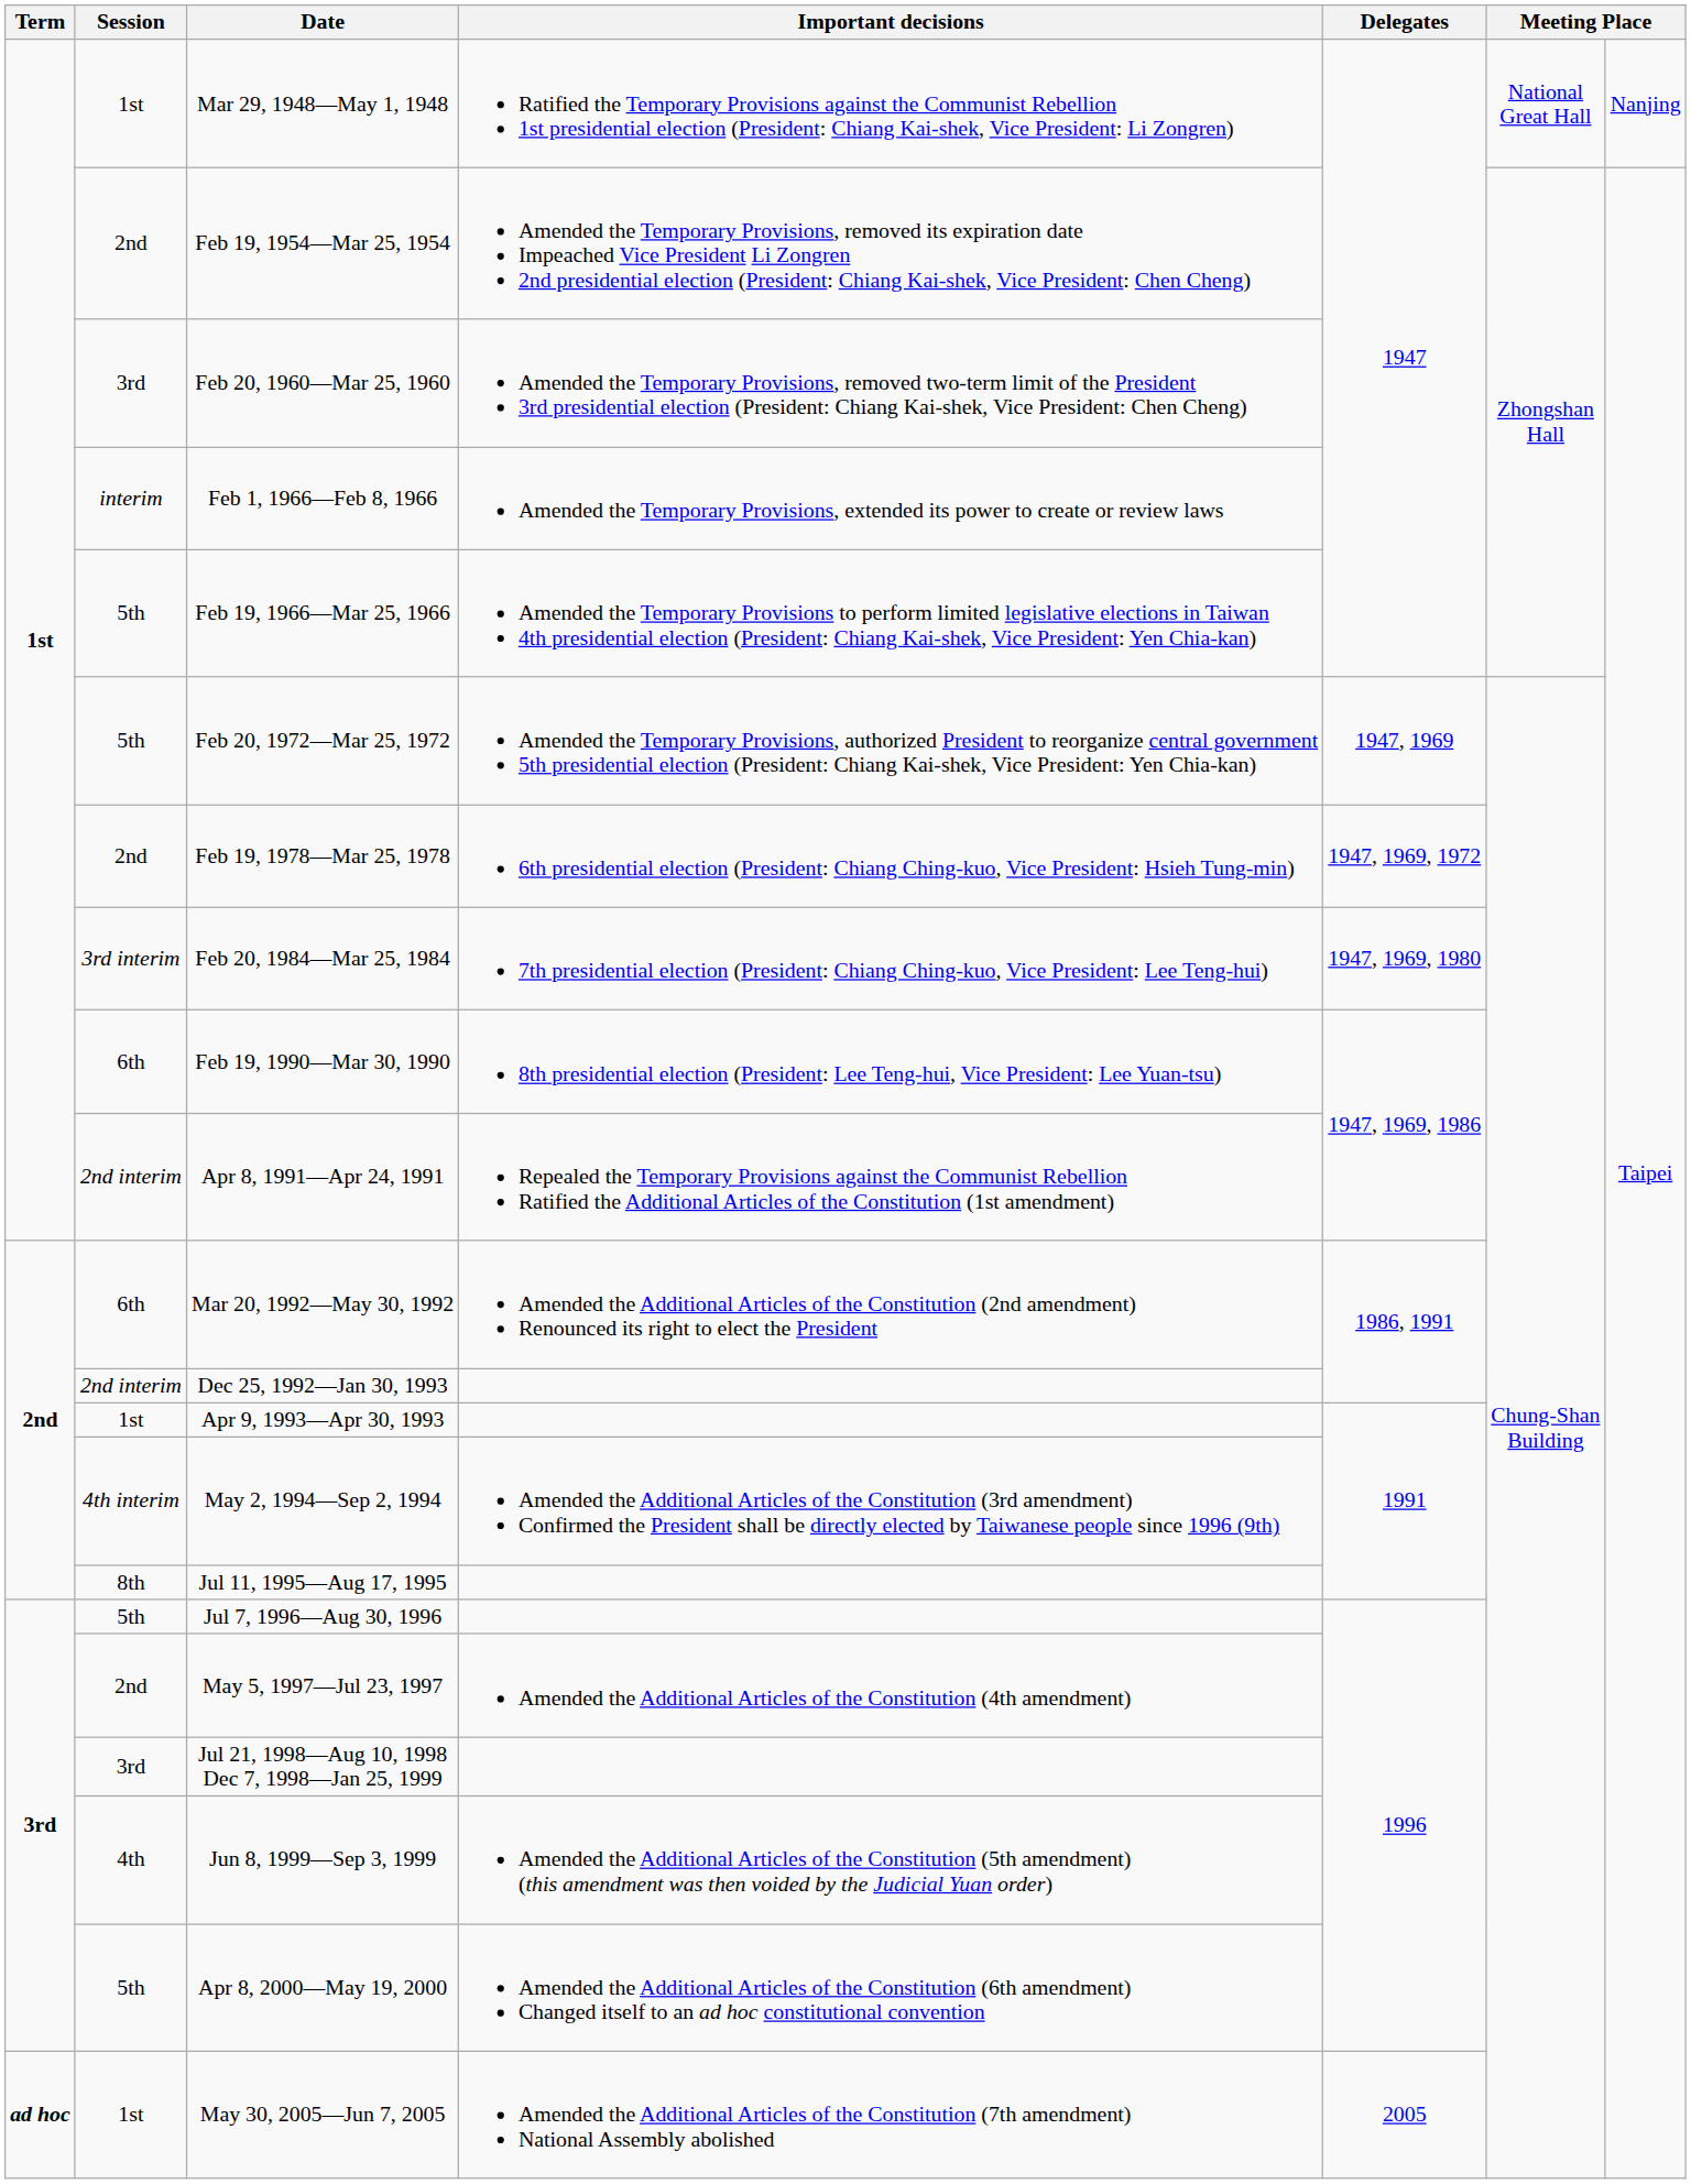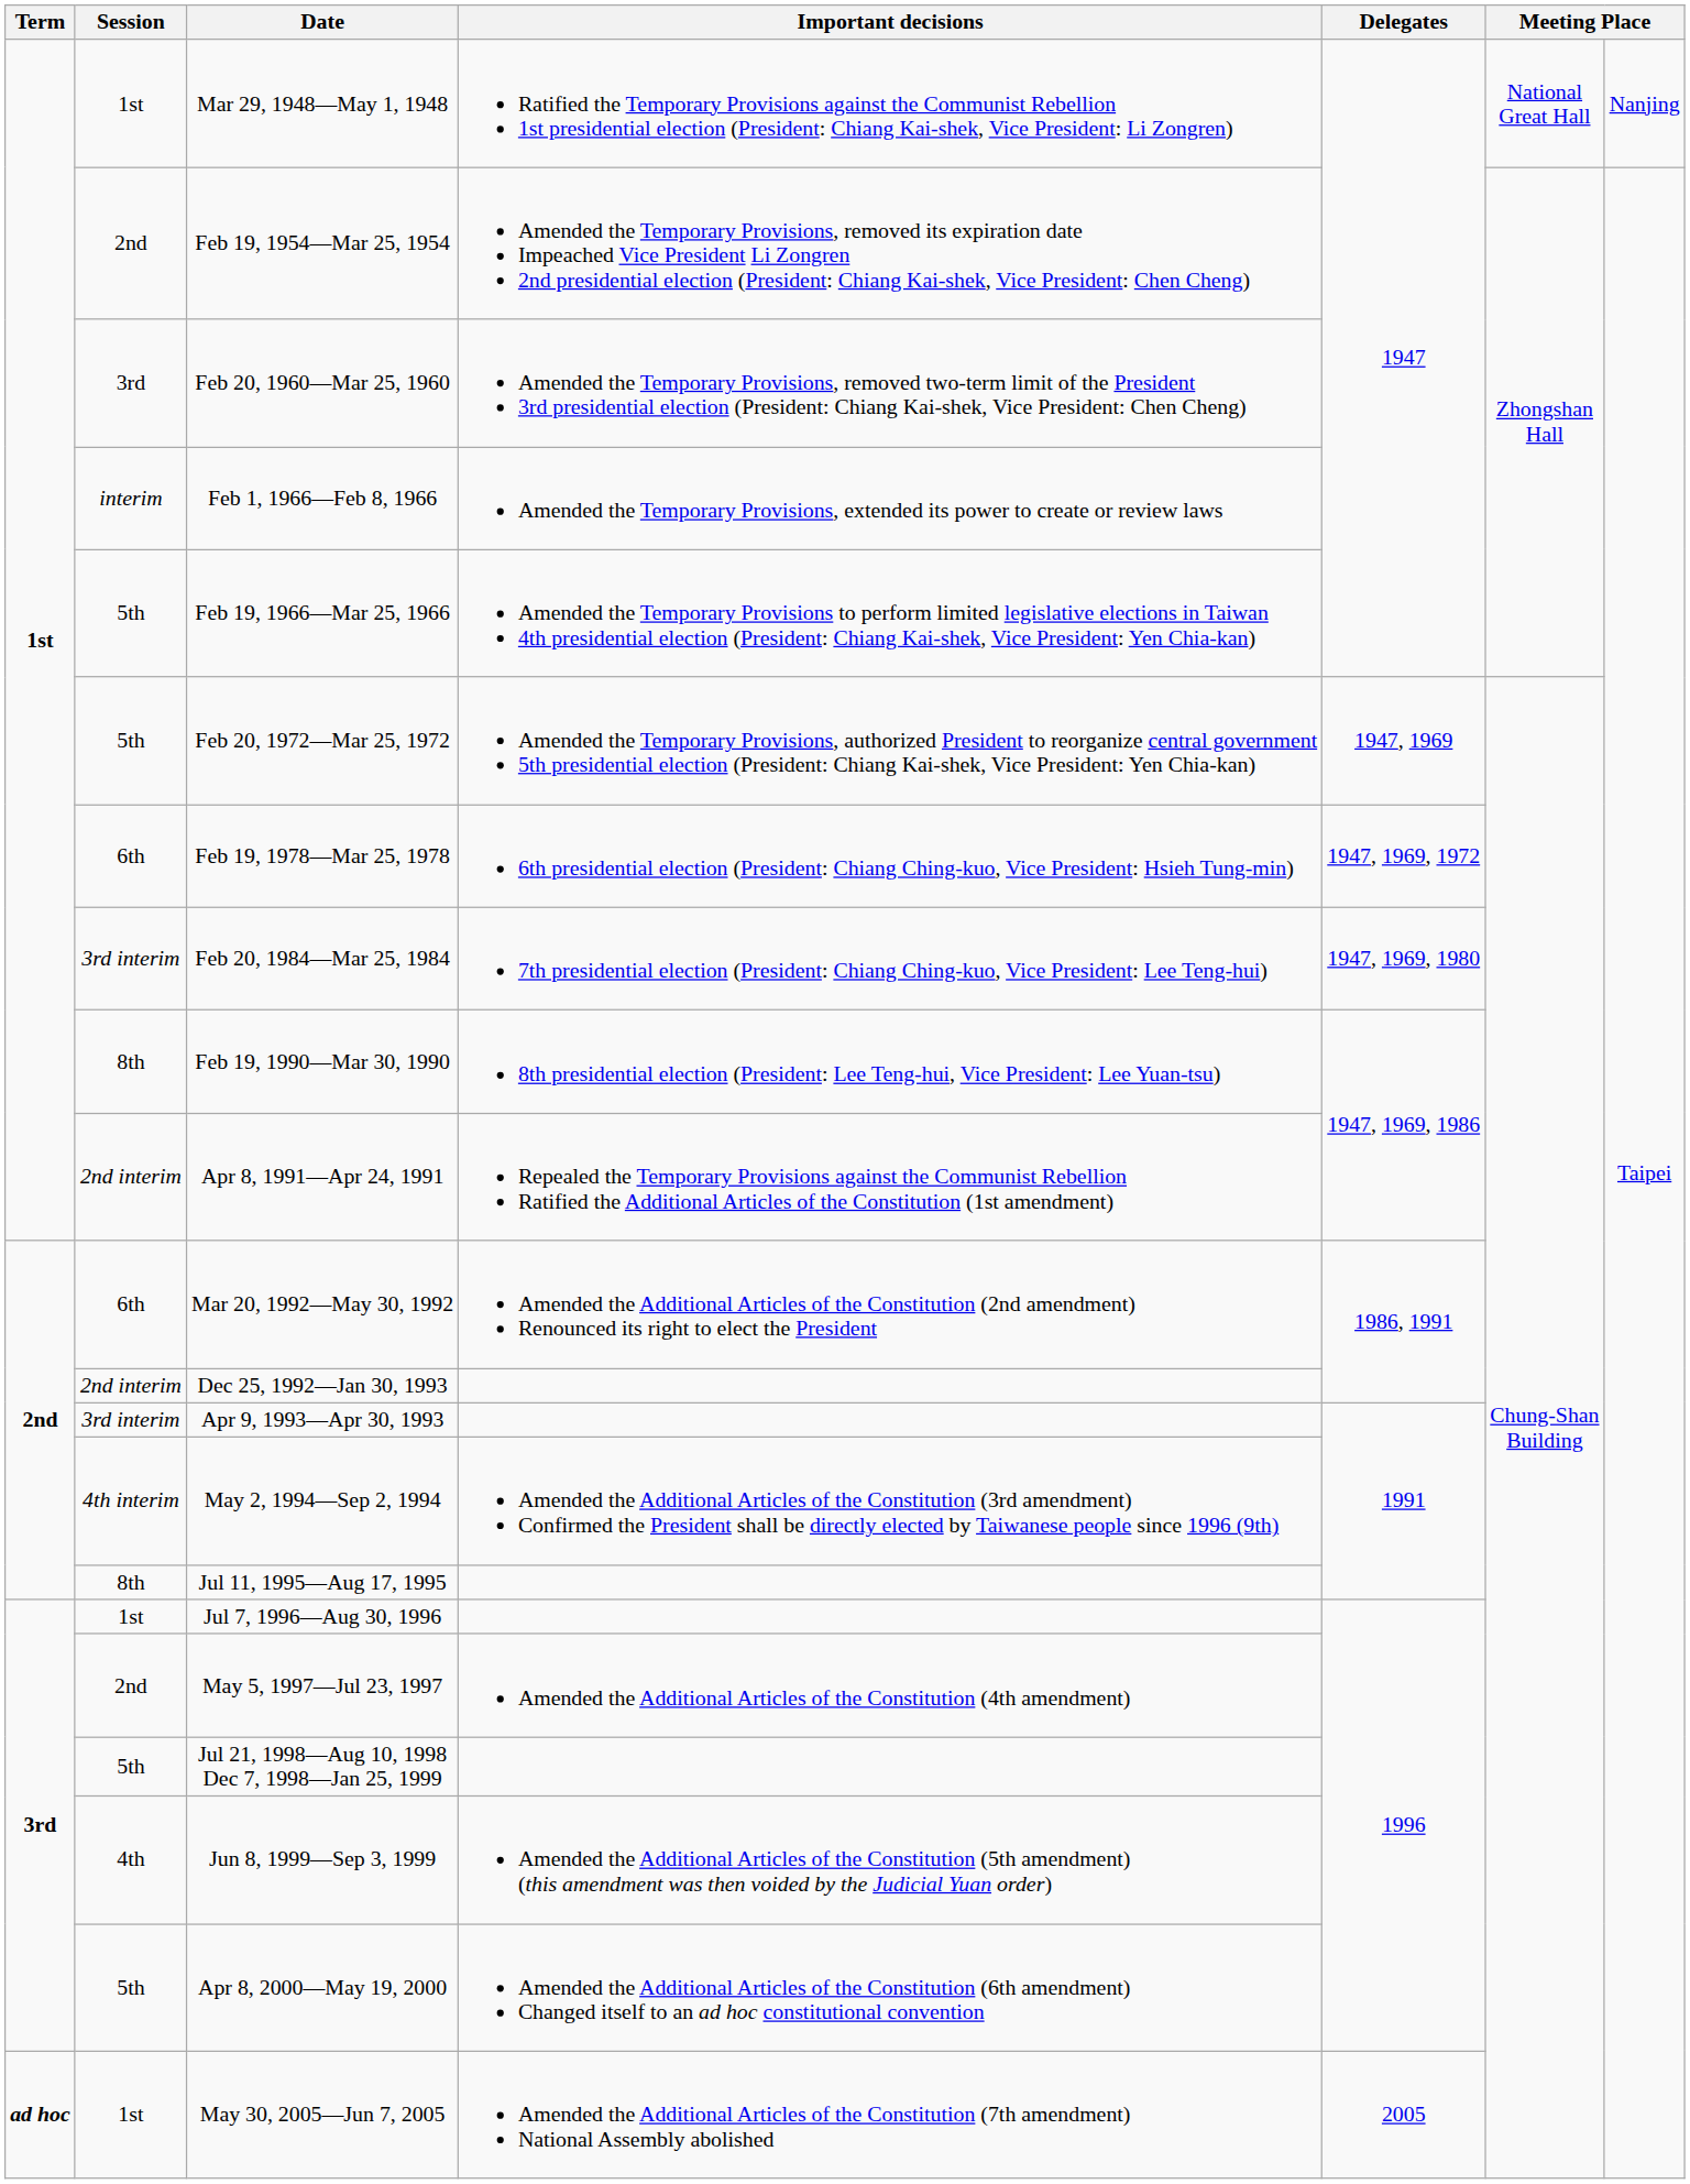Feb 19, 1978—Mar 25, 1978 | Session: 2nd -> 6th
Feb 19, 1990—Mar 30, 1990 | Session: 6th -> 8th
Apr 9, 1993—Apr 30, 1993 | Session: 1st -> 3rd interim
Jul 7, 1996—Aug 30, 1996 | Session: 5th -> 1st
Jul 21, 1998—Aug 10, 1998 Dec 7, 1998—Jan 25, 1999 | Session: 3rd -> 5th
